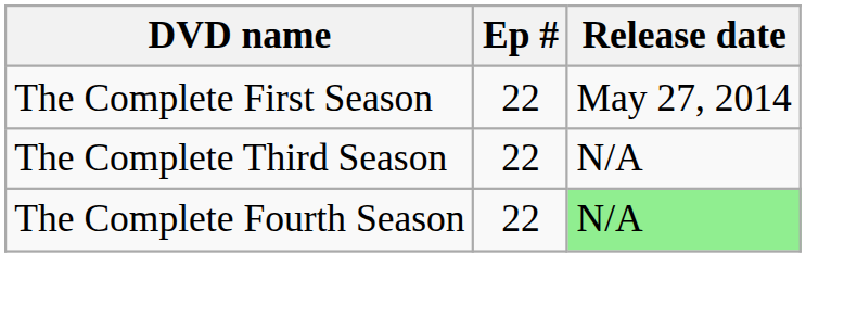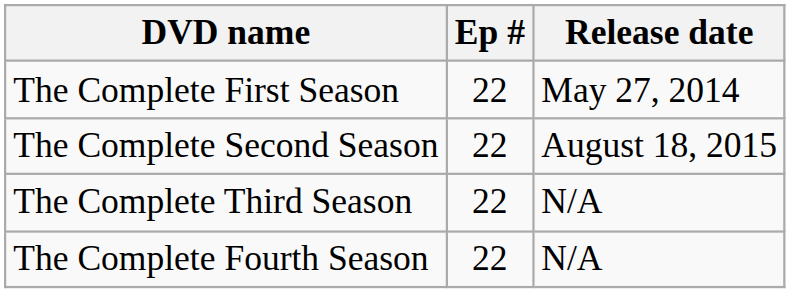+ row: The Complete Second Season | 22 | August 18, 2015
The Complete Fourth Season | Release date: lightgreen background -> no background
